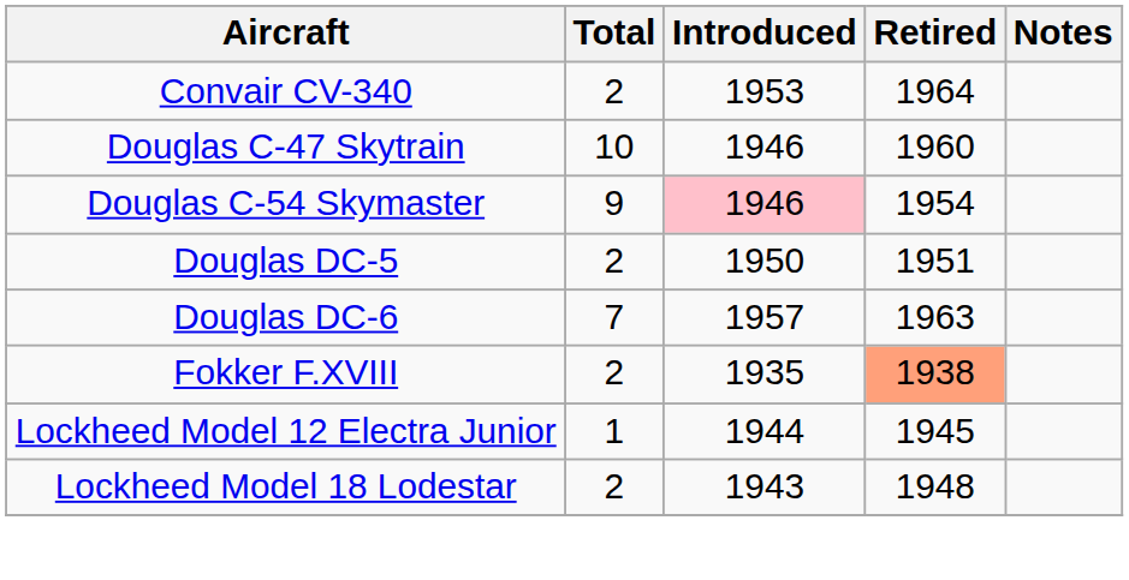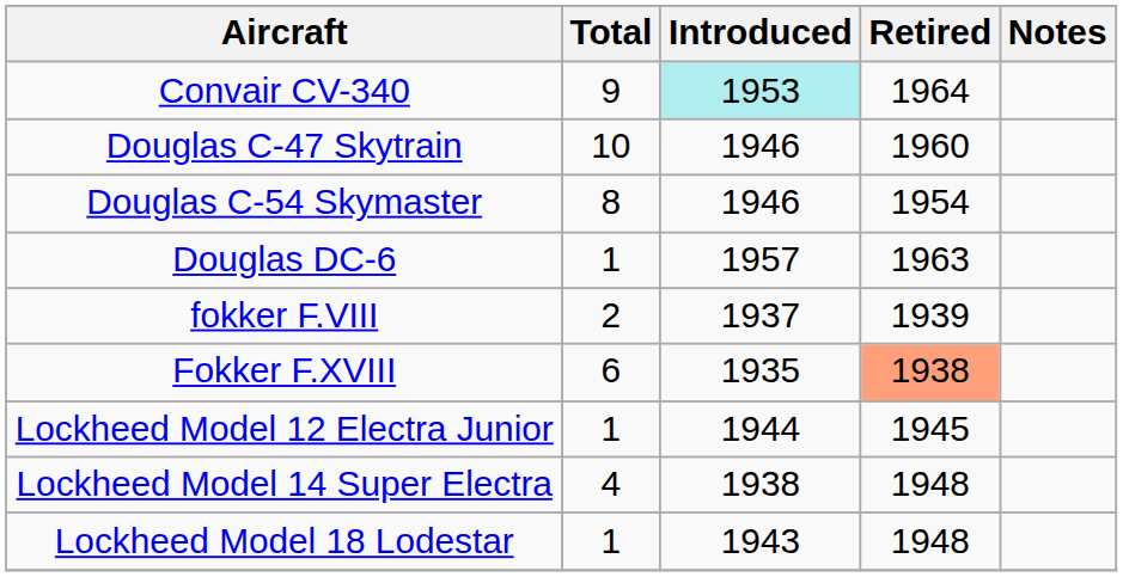Convair CV-340 | Total: 2 -> 9
Convair CV-340 | Introduced: no background -> paleturquoise background
Douglas C-54 Skymaster | Total: 9 -> 8
Douglas C-54 Skymaster | Introduced: pink background -> no background
- row: Douglas DC-5 | 2 | 1950 | 1951
Douglas DC-6 | Total: 7 -> 1
+ row: fokker F.VIII | 2 | 1937 | 1939
Fokker F.XVIII | Total: 2 -> 6
+ row: Lockheed Model 14 Super Electra | 4 | 1938 | 1948
Lockheed Model 18 Lodestar | Total: 2 -> 1
